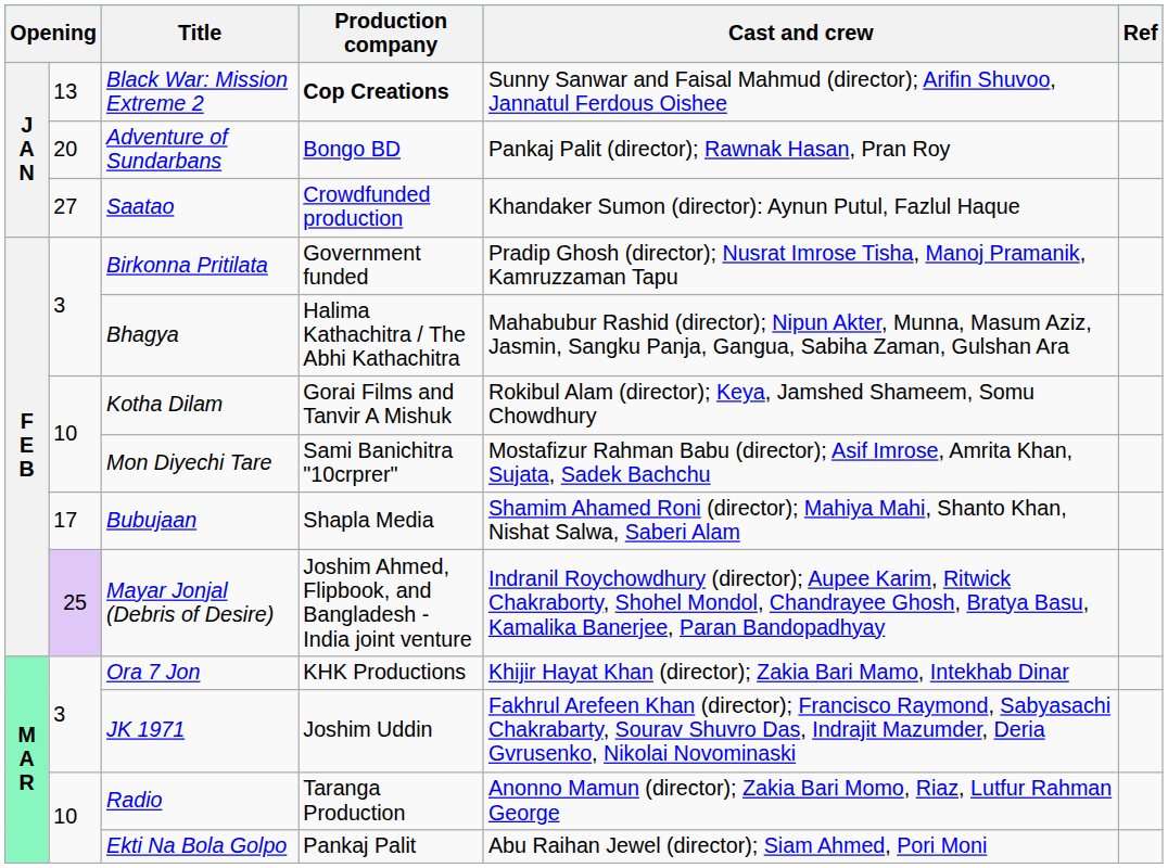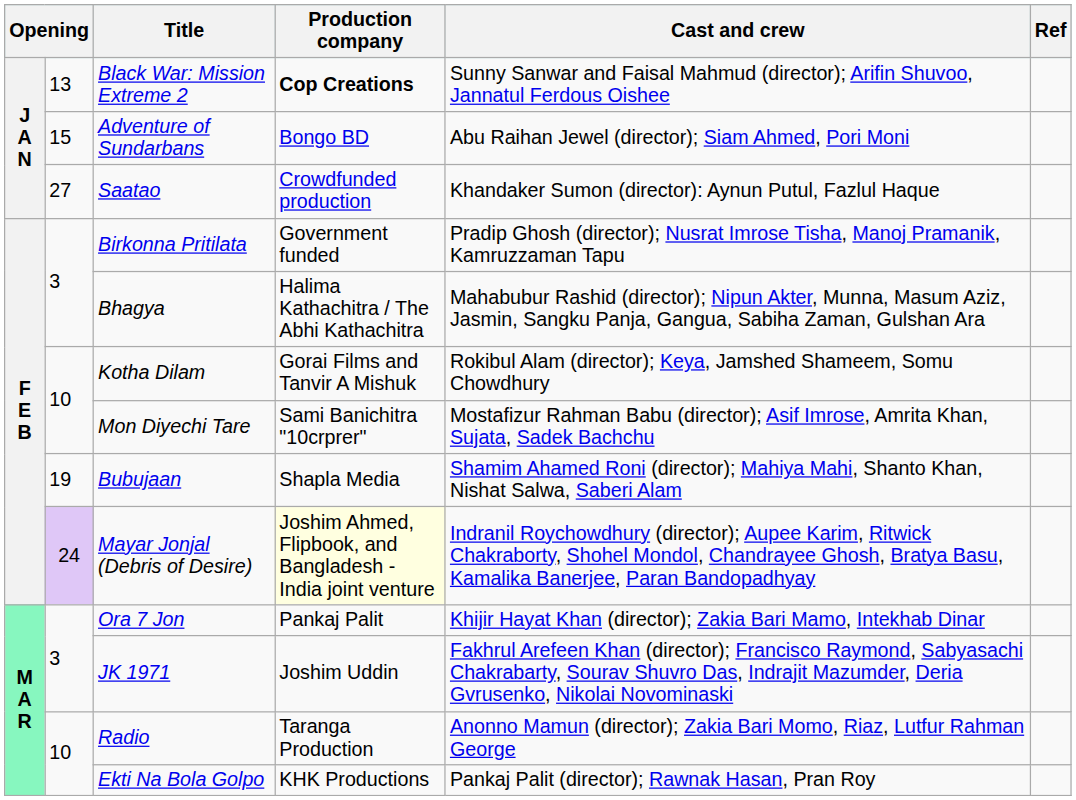Adventure of Sundarbans | column 2: 20 -> 15
Adventure of Sundarbans | Cast and crew: Pankaj Palit (director); Rawnak Hasan, Pran Roy -> Abu Raihan Jewel (director); Siam Ahmed, Pori Moni
Bubujaan | column 2: 17 -> 19
Mayar Jonjal (Debris of Desire) | column 2: 25 -> 24
Mayar Jonjal (Debris of Desire) | Production company: no background -> lightyellow background
Ora 7 Jon | Production company: KHK Productions -> Pankaj Palit
Ekti Na Bola Golpo | Production company: Pankaj Palit -> KHK Productions
Ekti Na Bola Golpo | Cast and crew: Abu Raihan Jewel (director); Siam Ahmed, Pori Moni -> Pankaj Palit (director); Rawnak Hasan, Pran Roy
